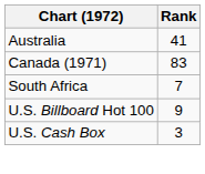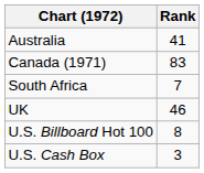+ row: UK | 46
U.S. Billboard Hot 100 | Rank: 9 -> 8
